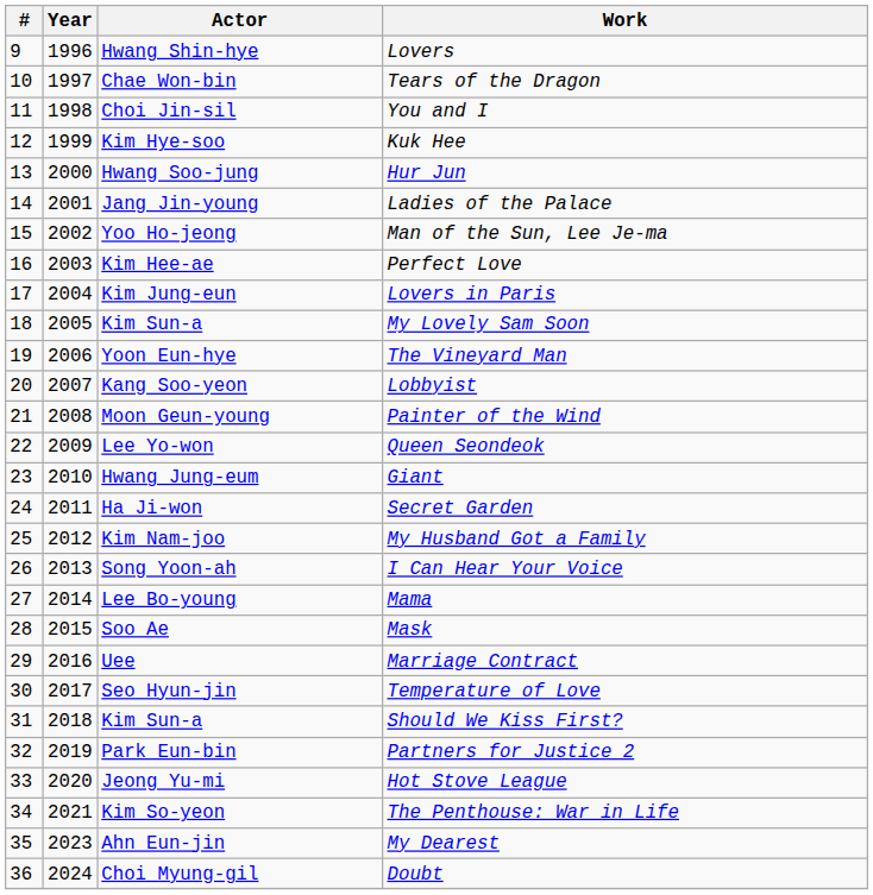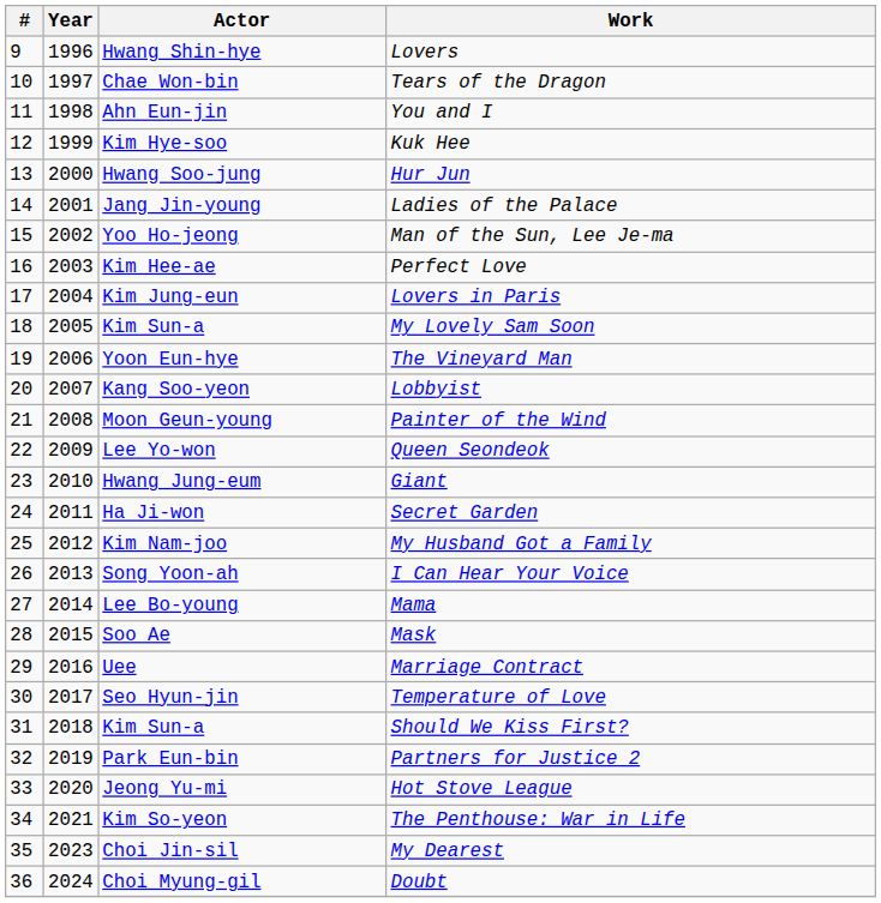You and I | Actor: Choi Jin-sil -> Ahn Eun-jin
My Dearest | Actor: Ahn Eun-jin -> Choi Jin-sil
